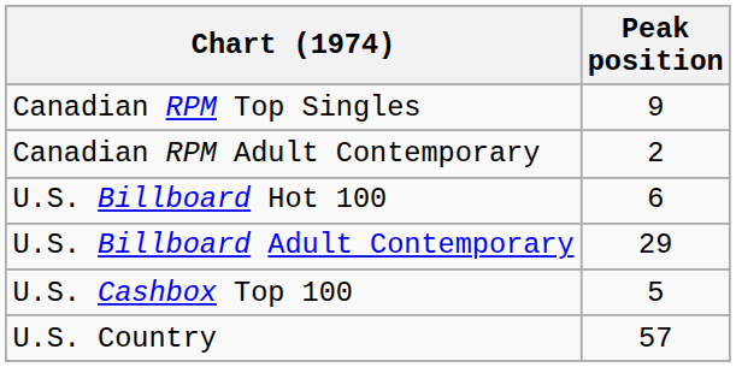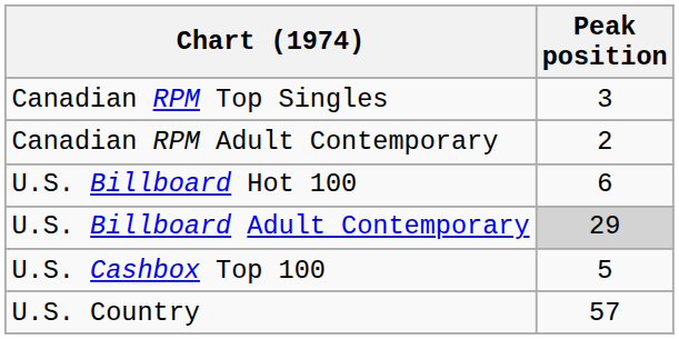Canadian RPM Top Singles | Peak position: 9 -> 3
U.S. Billboard Adult Contemporary | Peak position: no background -> lightgrey background
